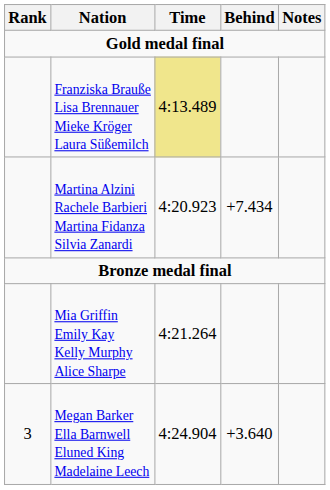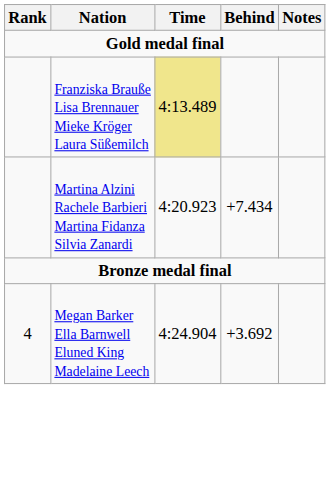- row: Mia Griffin Emily Kay Kelly Murphy Alice Sharpe | 4:21.264
Megan Barker Ella Barnwell Eluned King Madelaine Leech | Rank: 3 -> 4
Megan Barker Ella Barnwell Eluned King Madelaine Leech | Behind: +3.640 -> +3.692
